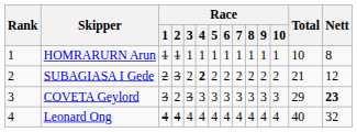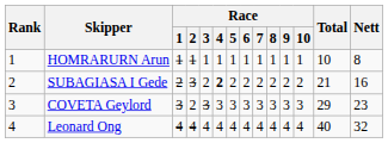SUBAGIASA I Gede | Nett: 12 -> 16
COVETA Geylord | Nett: bold -> normal
